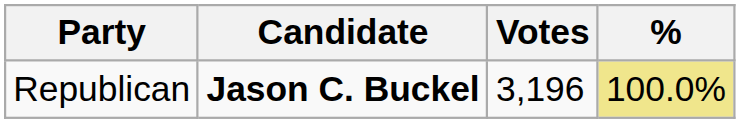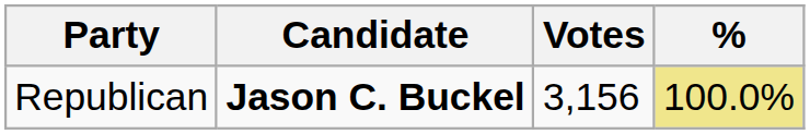Republican | Votes: 3,196 -> 3,156
